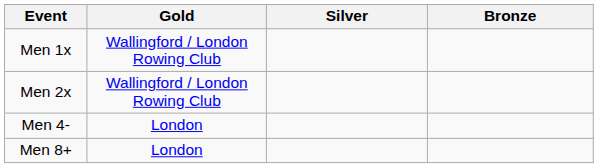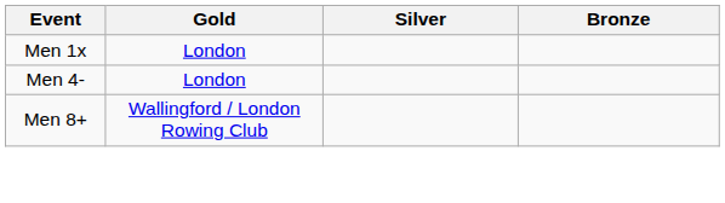Men 1x | Gold: Wallingford / London Rowing Club -> London
- row: Men 2x | Wallingford / London Rowing Club
Men 8+ | Gold: London -> Wallingford / London Rowing Club
